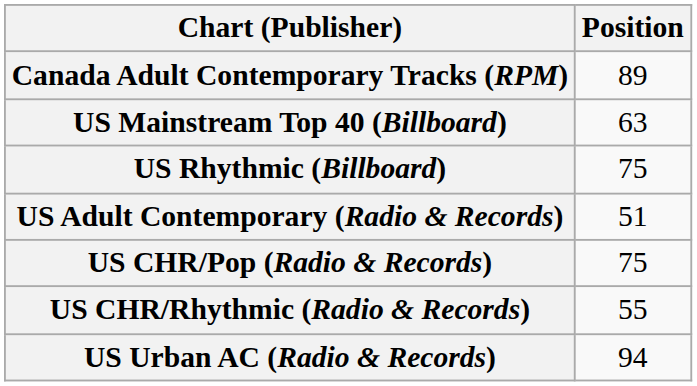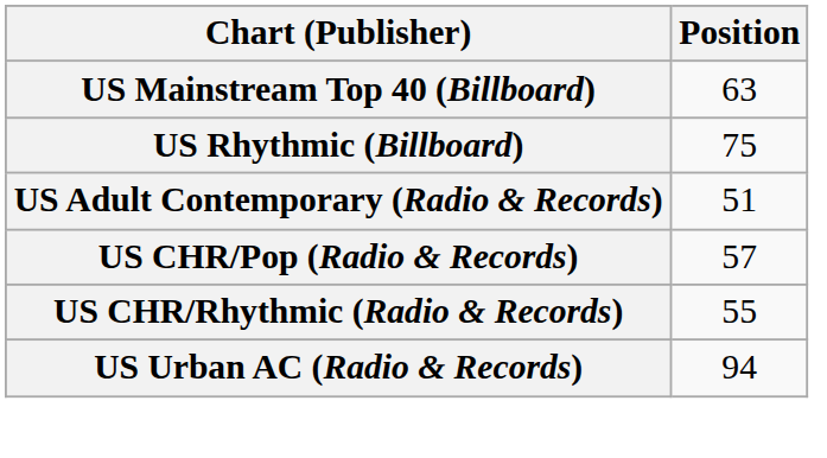- row: Canada Adult Contemporary Tracks (RPM) | 89
US CHR/Pop (Radio & Records) | Position: 75 -> 57
